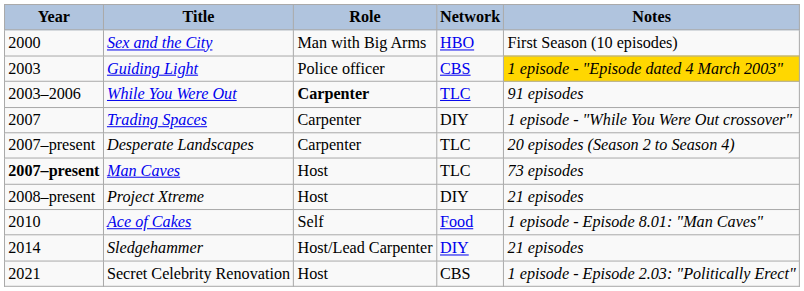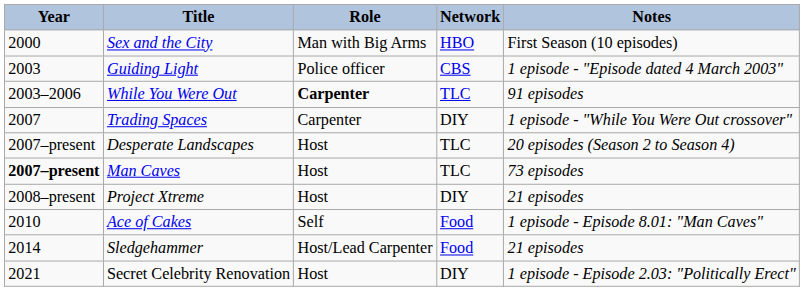Guiding Light | Notes: gold background -> no background
Desperate Landscapes | Role: Carpenter -> Host
Sledgehammer | Network: DIY -> Food
Secret Celebrity Renovation | Network: CBS -> DIY
